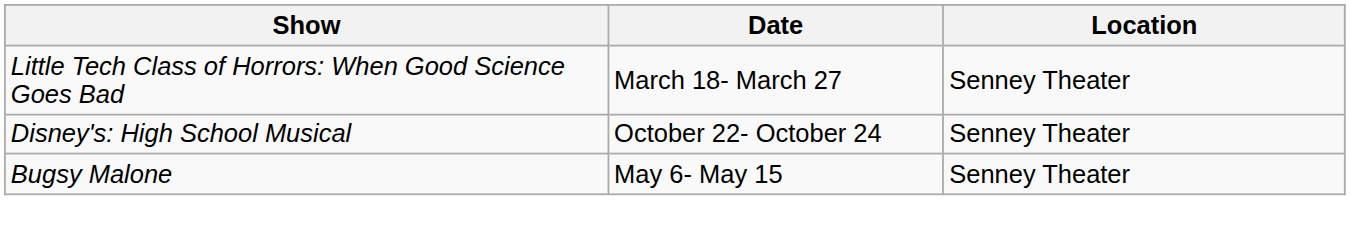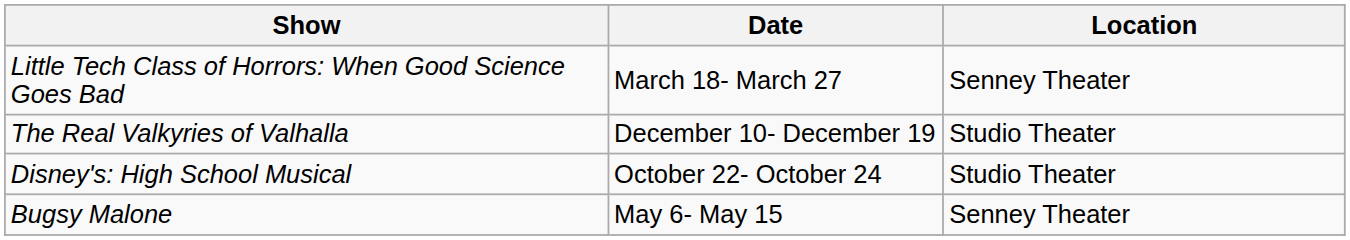+ row: The Real Valkyries of Valhalla | December 10- December 19 | Studio Theater
Disney's: High School Musical | Location: Senney Theater -> Studio Theater
